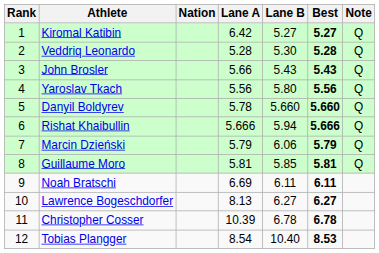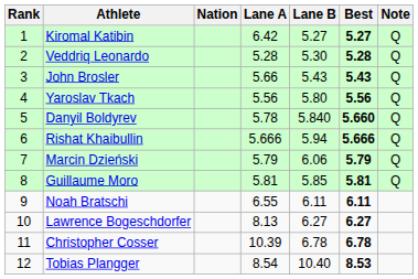Danyil Boldyrev | Lane B: 5.660 -> 5.840
Noah Bratschi | Lane A: 6.69 -> 6.55
